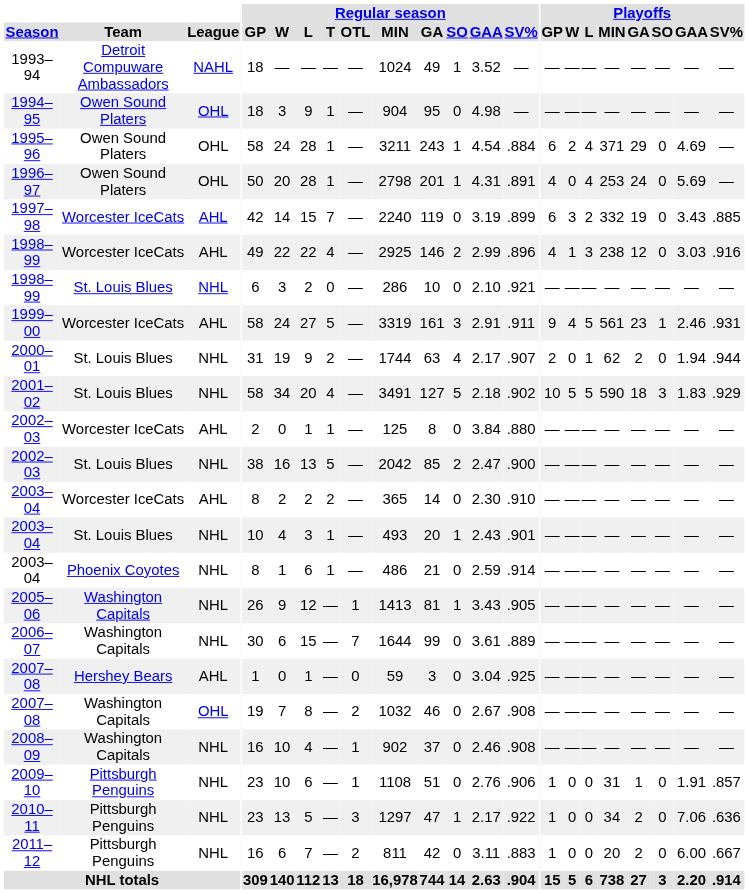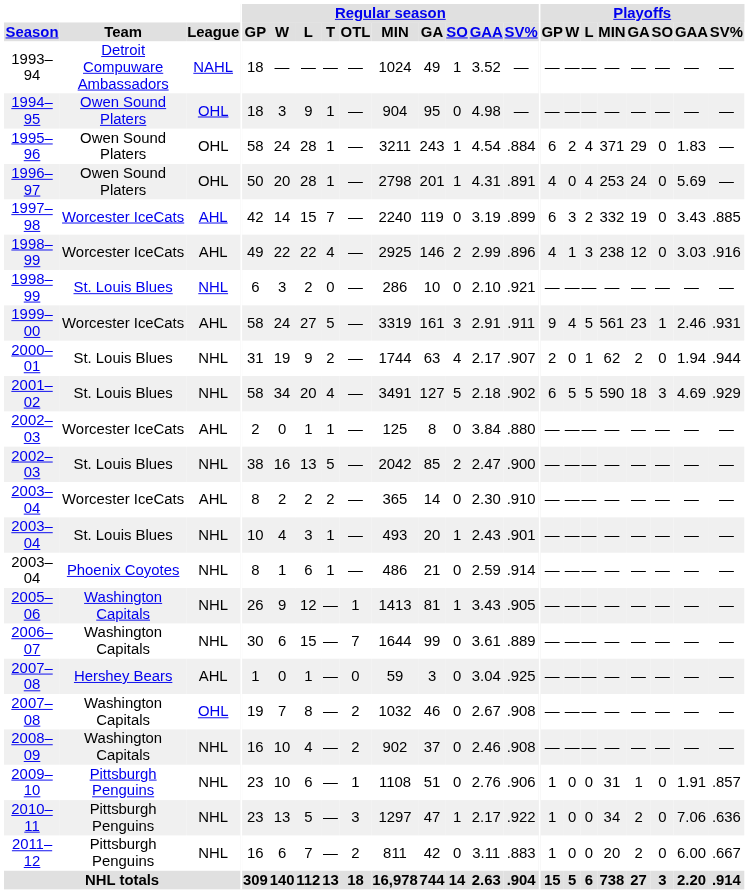1995–96 | Playoffs / GAA: 4.69 -> 1.83
2001–02 | Playoffs / GP: 10 -> 6
2001–02 | Playoffs / GAA: 1.83 -> 4.69
2008–09 | Regular season / OTL: 1 -> 2
